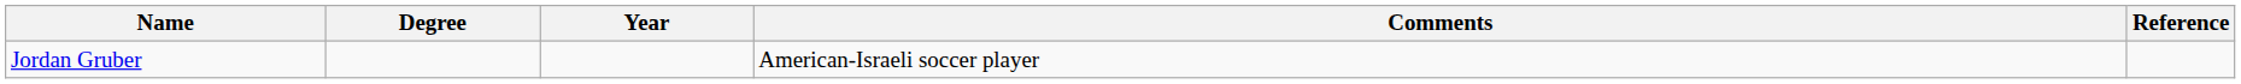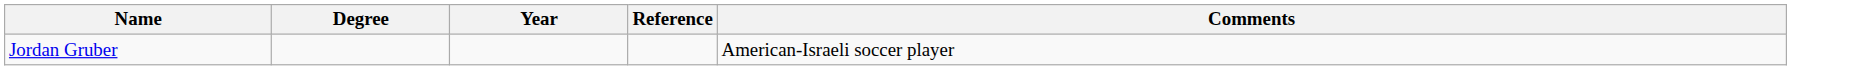columns swapped: Comments <-> Reference
